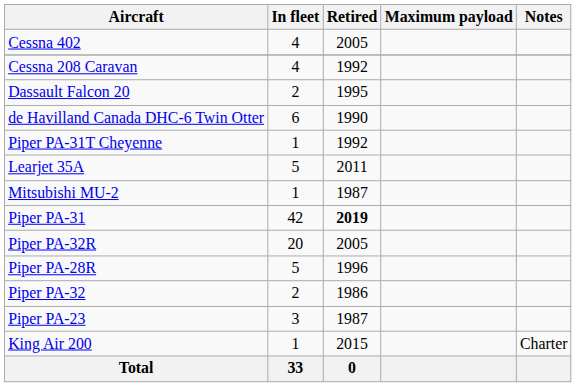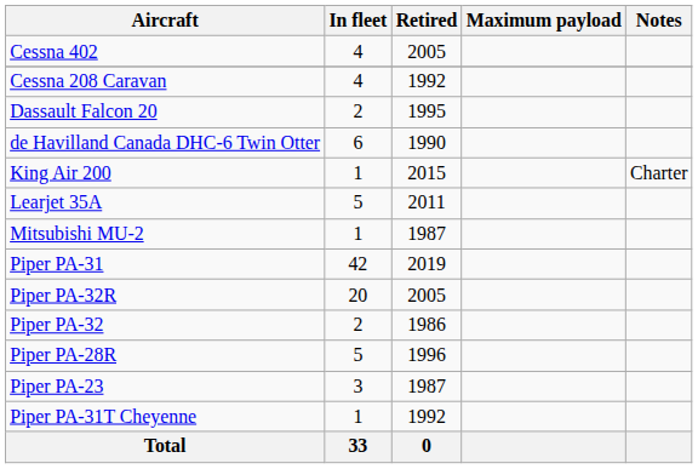rows swapped: King Air 200 <-> Piper PA-31T Cheyenne
Piper PA-31 | Retired: bold -> normal
rows swapped: Piper PA-32 <-> Piper PA-28R
